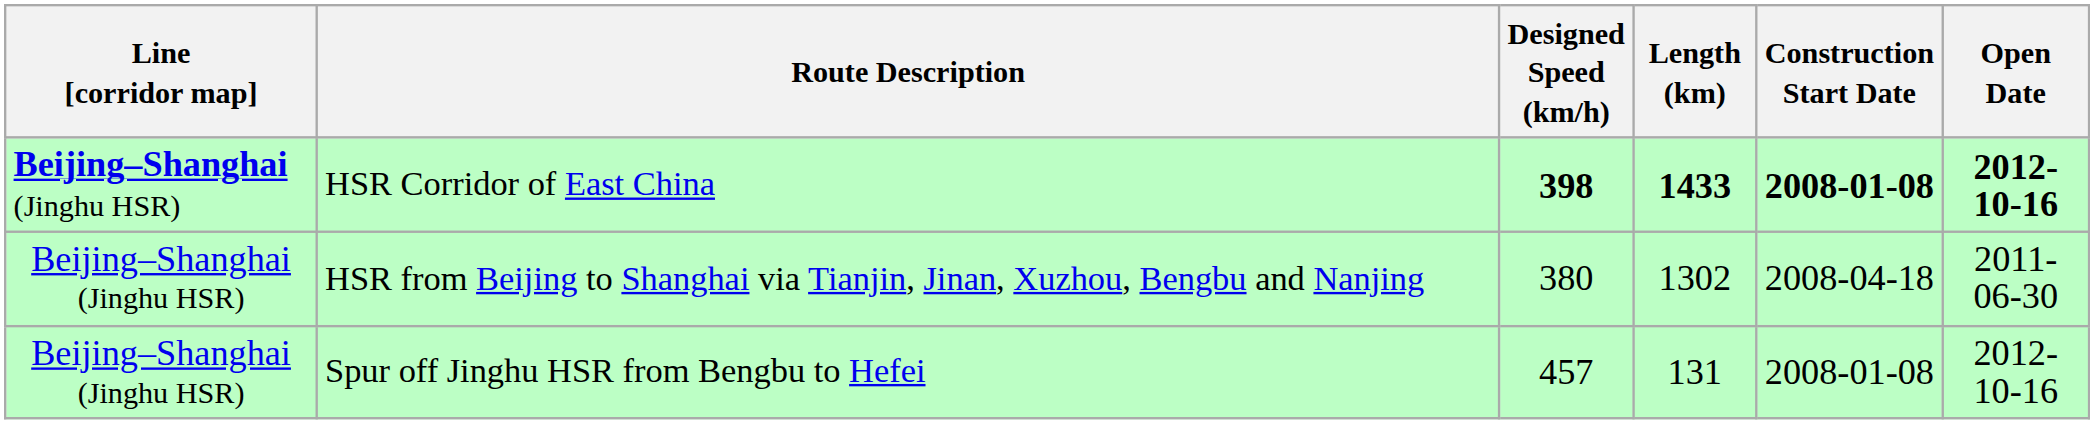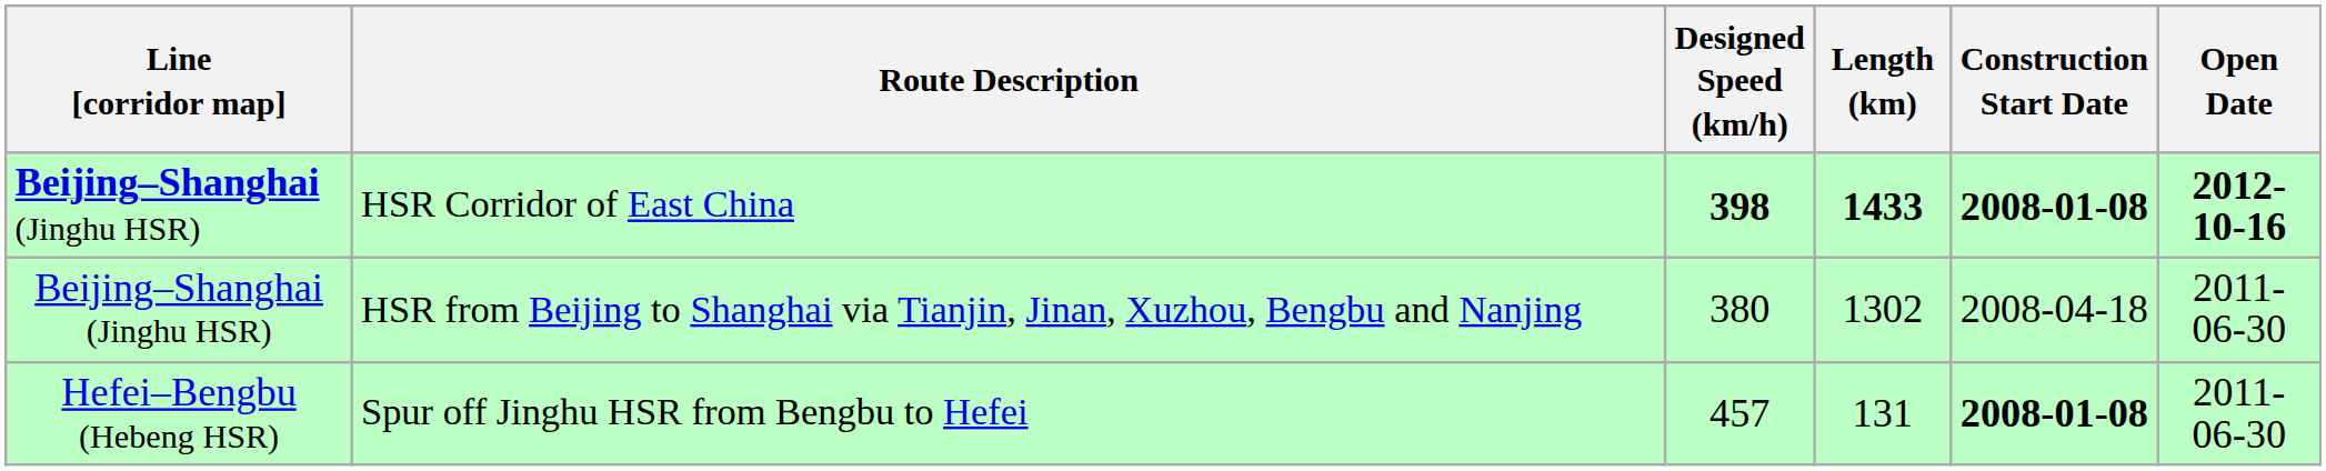Spur off Jinghu HSR from Bengbu to Hefei | Line [corridor map]: Beijing–Shanghai (Jinghu HSR) -> Hefei–Bengbu (Hebeng HSR)
Spur off Jinghu HSR from Bengbu to Hefei | Construction Start Date: normal -> bold
Spur off Jinghu HSR from Bengbu to Hefei | Open Date: 2012-10-16 -> 2011-06-30
